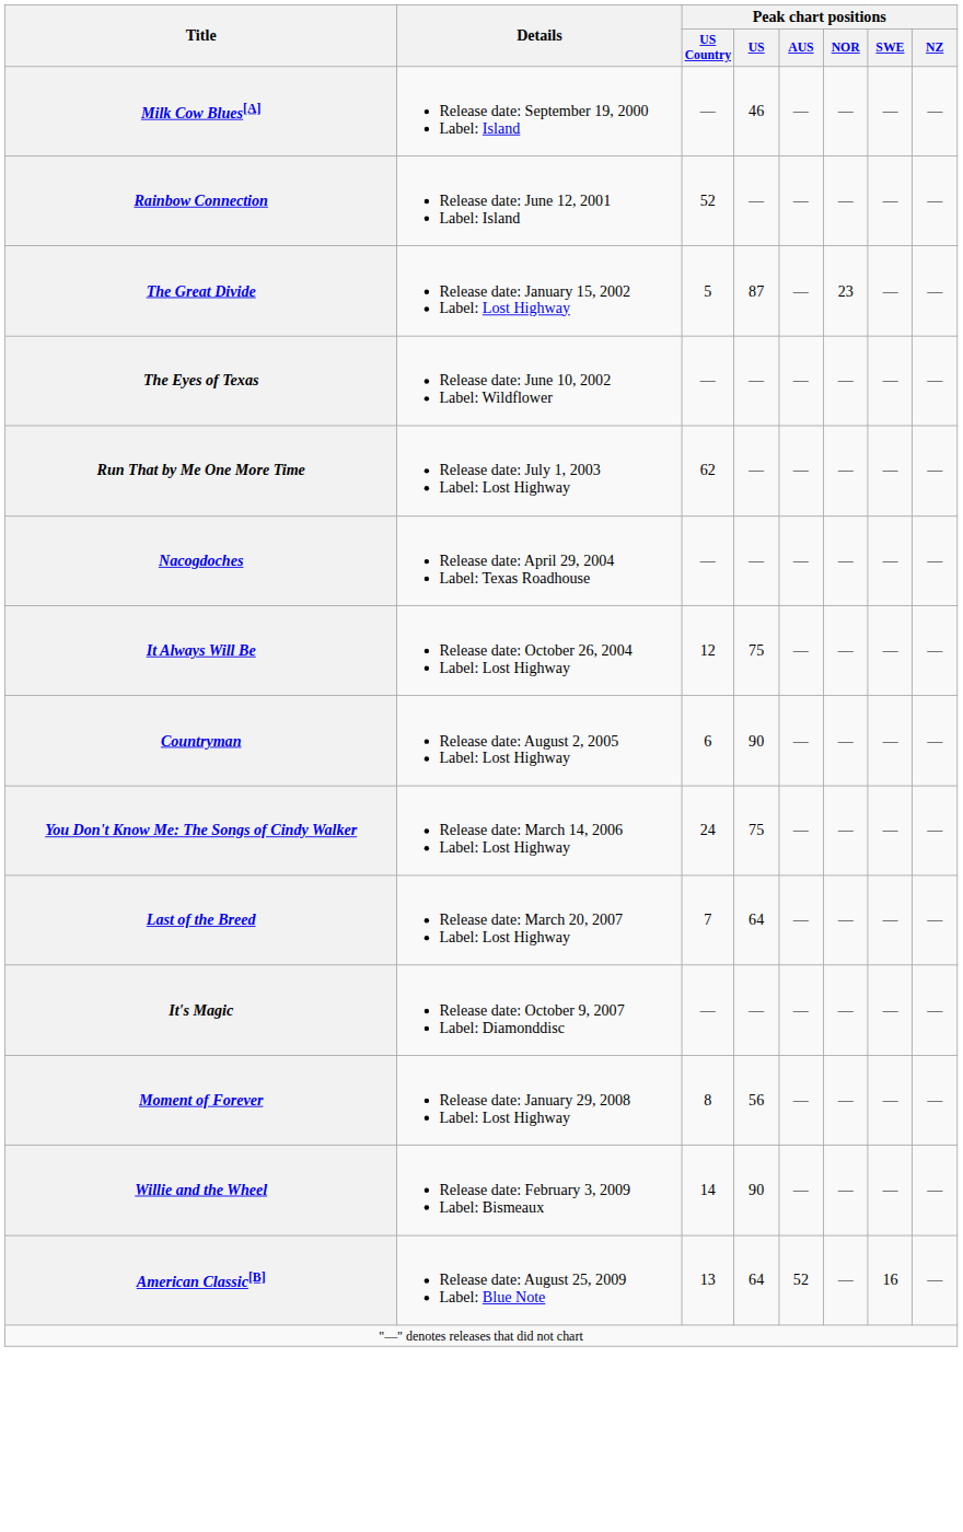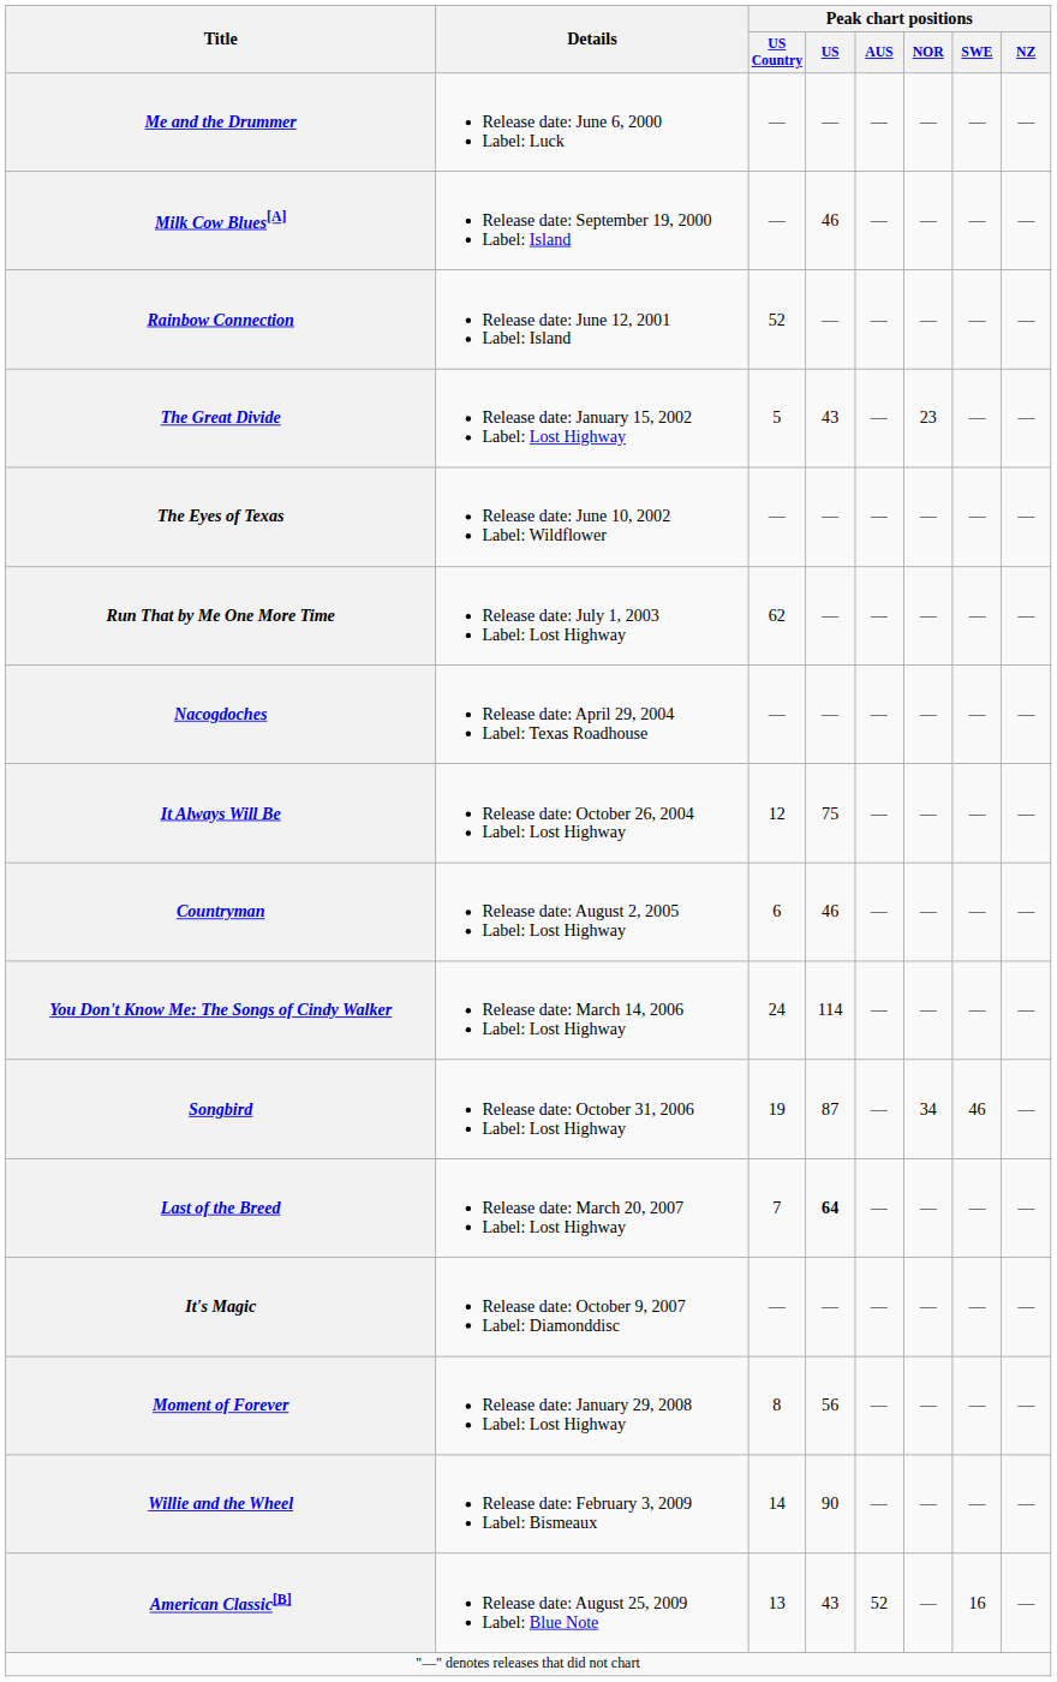+ row: Me and the Drummer | Release date: June 6, 2000 Label: Luck | — | — | — | — | — | —
The Great Divide | Peak chart positions / US: 87 -> 43
Countryman | Peak chart positions / US: 90 -> 46
You Don't Know Me: The Songs of Cindy Walker | Peak chart positions / US: 75 -> 114
+ row: Songbird | Release date: October 31, 2006 Label: Lost Highway | 19 | 87 | — | 34 | 46 | —
Last of the Breed | Peak chart positions / US: normal -> bold
American Classic[B] | Peak chart positions / US: 64 -> 43
